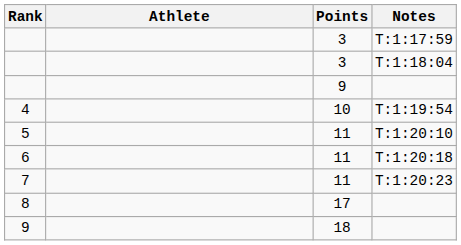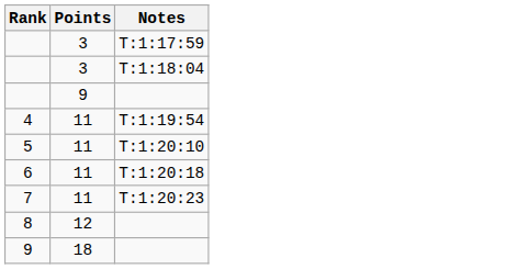- column: Athlete
4 | Points: 10 -> 11
8 | Points: 17 -> 12
